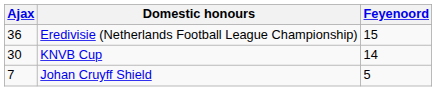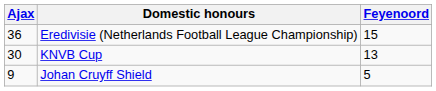KNVB Cup | Feyenoord: 14 -> 13
Johan Cruyff Shield | Ajax: 7 -> 9
